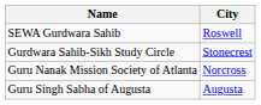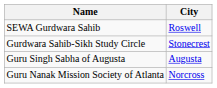rows swapped: Guru Nanak Mission Society of Atlanta <-> Guru Singh Sabha of Augusta
